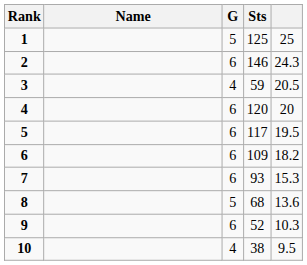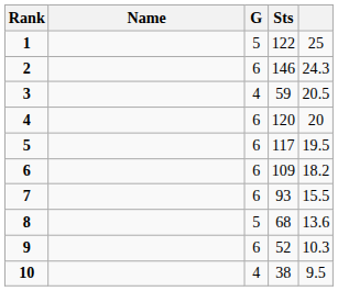1 | Sts: 125 -> 122
7 | column 5: 15.3 -> 15.5
